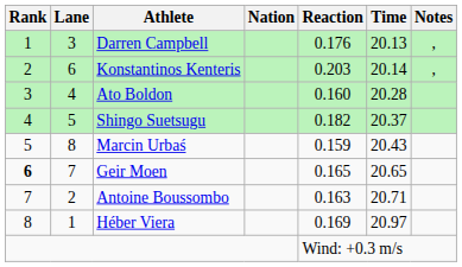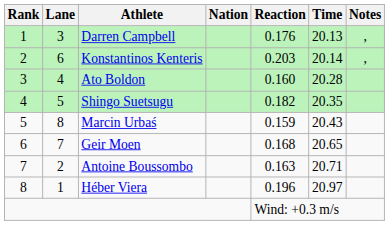Shingo Suetsugu | Time: 20.37 -> 20.35
Geir Moen | Rank: bold -> normal
Geir Moen | Reaction: 0.165 -> 0.168
Héber Viera | Reaction: 0.169 -> 0.196
